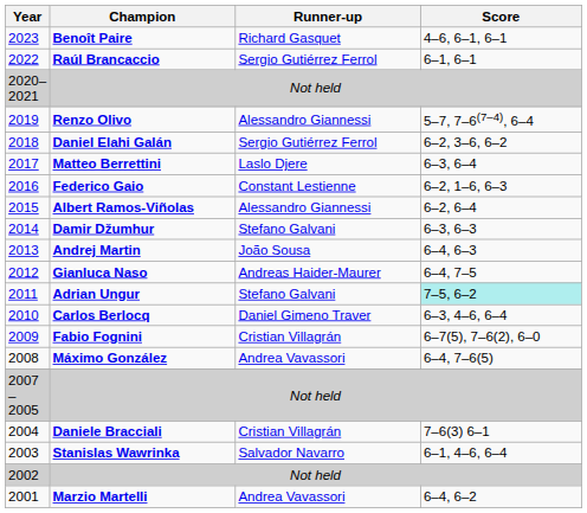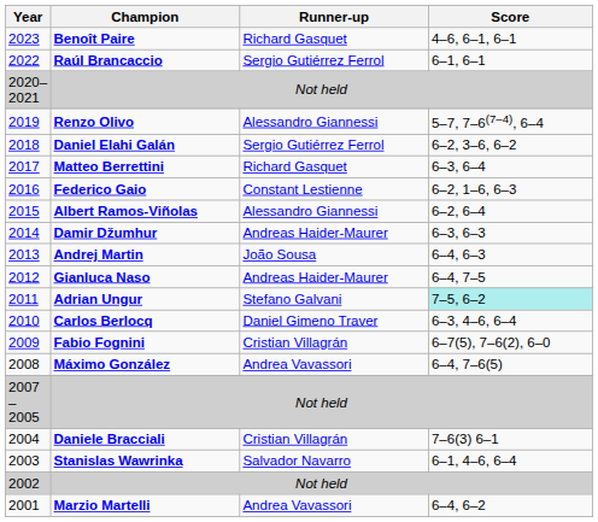Matteo Berrettini | Runner-up: Laslo Djere -> Richard Gasquet
Damir Džumhur | Runner-up: Stefano Galvani -> Andreas Haider-Maurer
